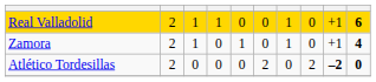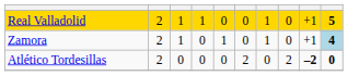Real Valladolid | column 10: 6 -> 5
Zamora | column 10: no background -> lightblue background
